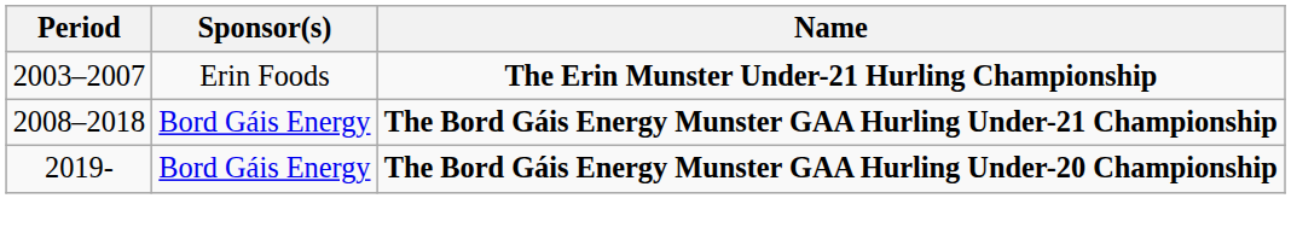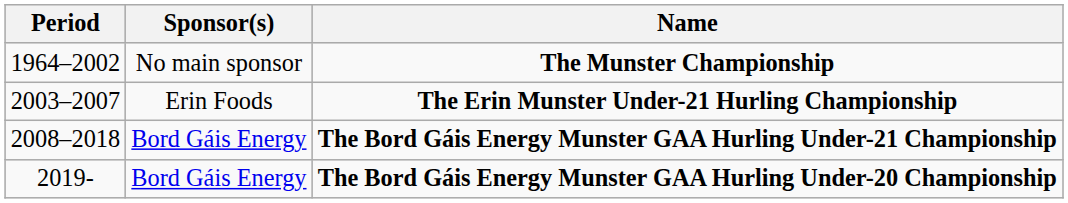+ row: 1964–2002 | No main sponsor | The Munster Championship
